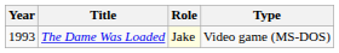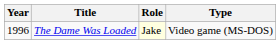The Dame Was Loaded | Year: 1993 -> 1996
